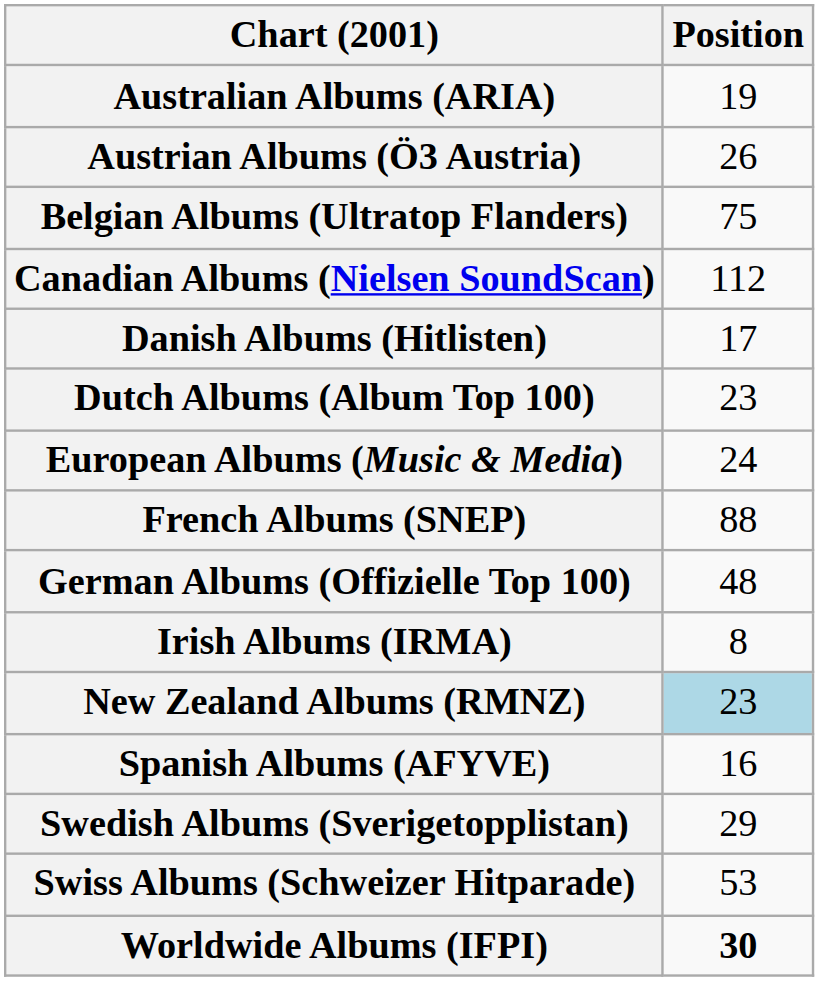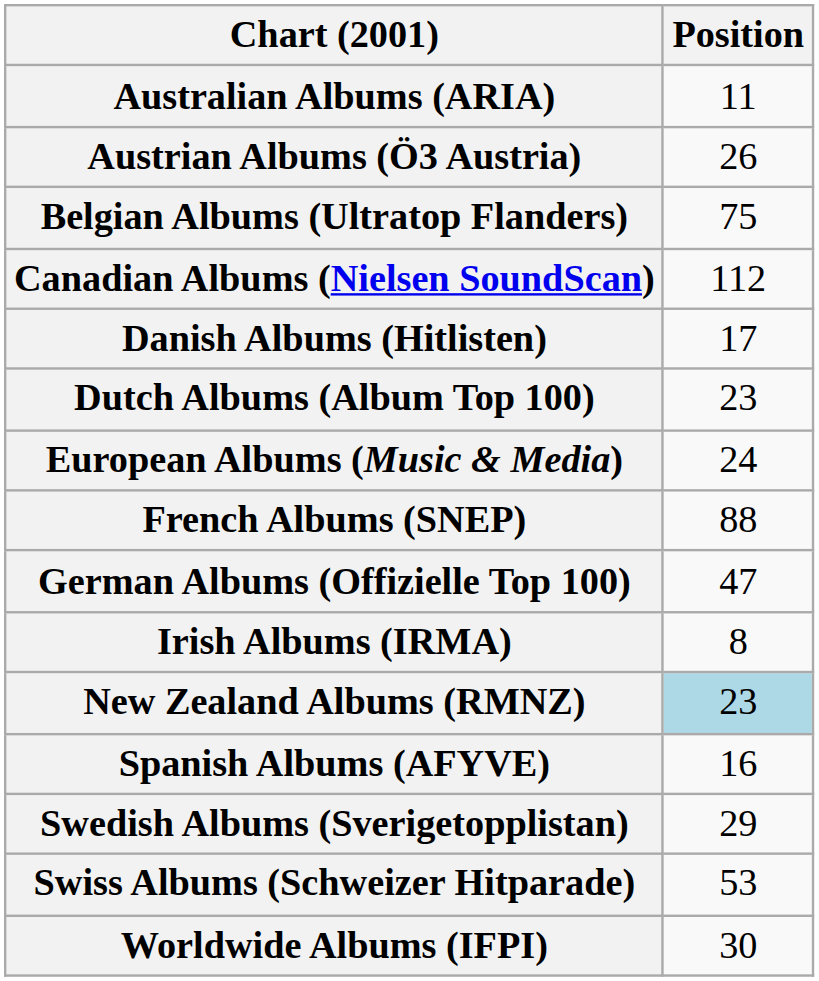Australian Albums (ARIA) | Position: 19 -> 11
German Albums (Offizielle Top 100) | Position: 48 -> 47
Worldwide Albums (IFPI) | Position: bold -> normal
